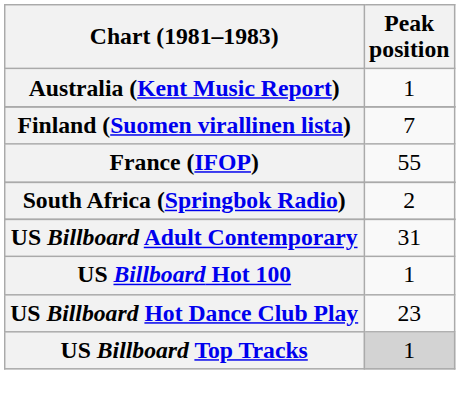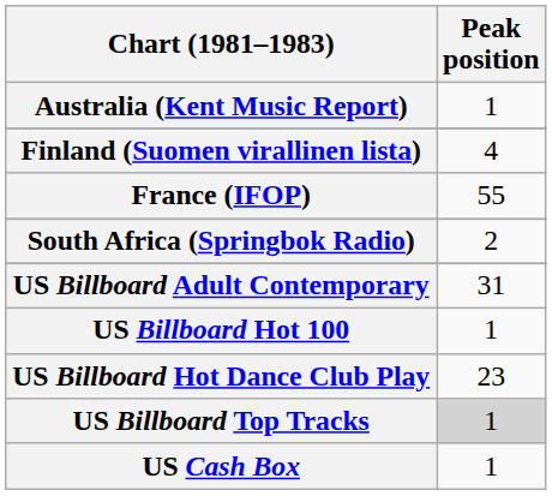Finland (Suomen virallinen lista) | Peak position: 7 -> 4
+ row: US Cash Box | 1
